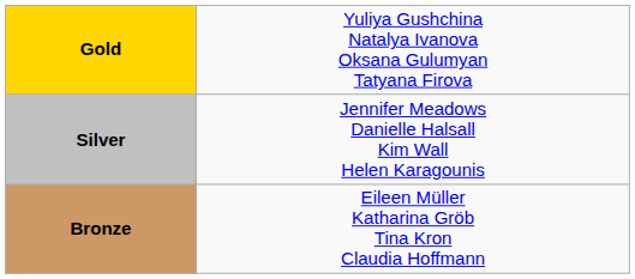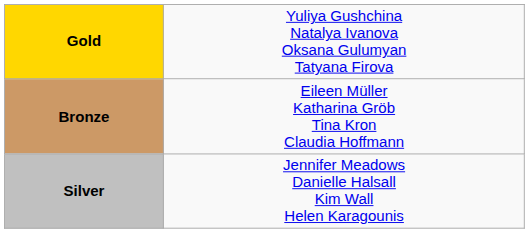rows swapped: Silver <-> Bronze
